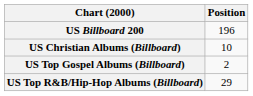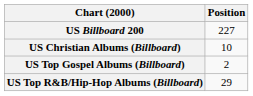US Billboard 200 | Position: 196 -> 227
